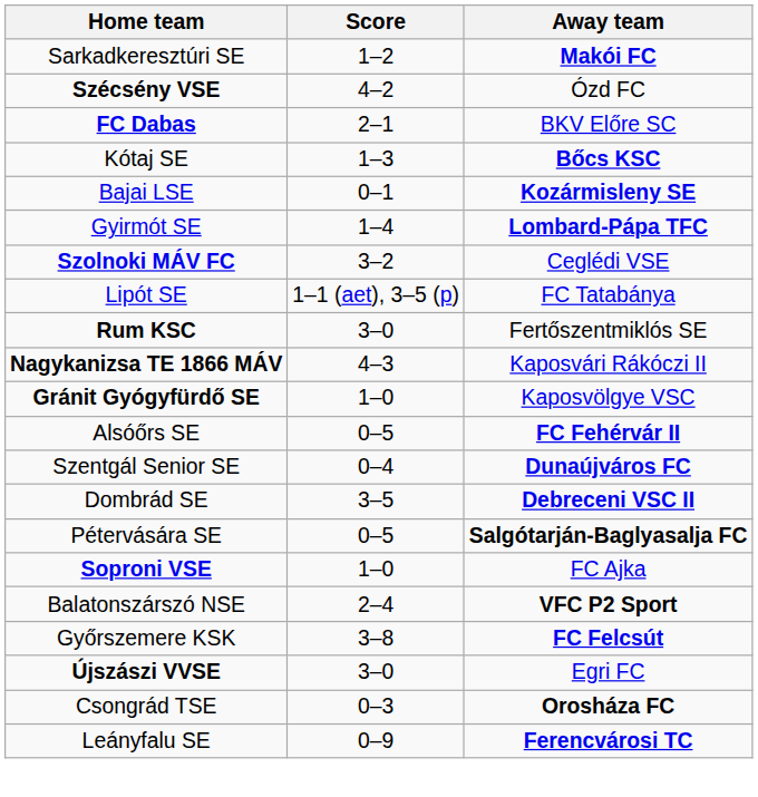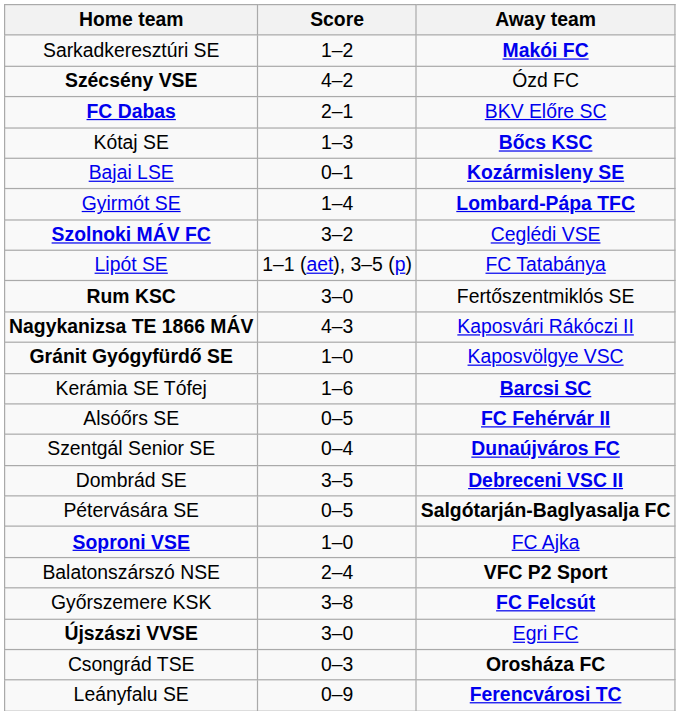+ row: Kerámia SE Tófej | 1–6 | Barcsi SC
